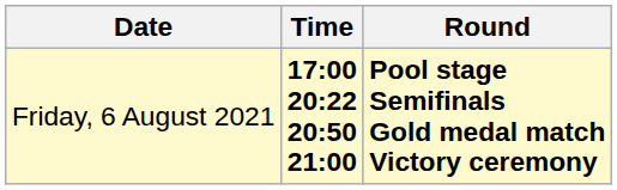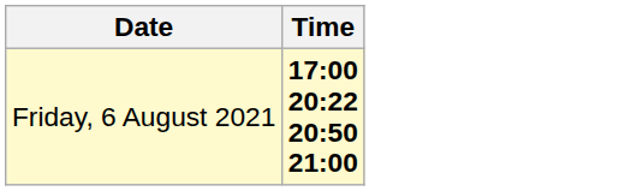- column: Round | Pool stage Semifinals Gold medal match Victory ceremony
